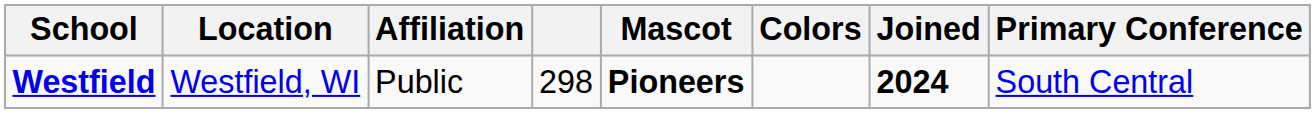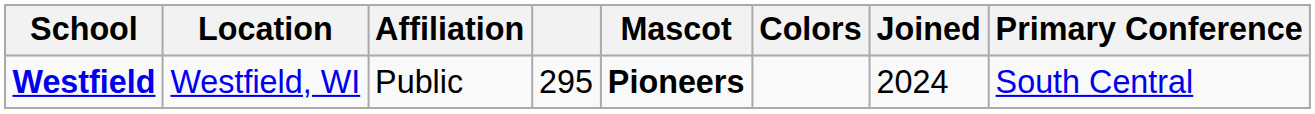Westfield | column 4: 298 -> 295
Westfield | Joined: bold -> normal
